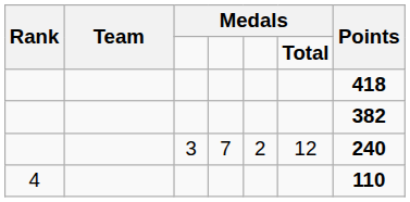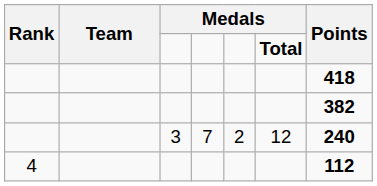4 | Points: 110 -> 112
